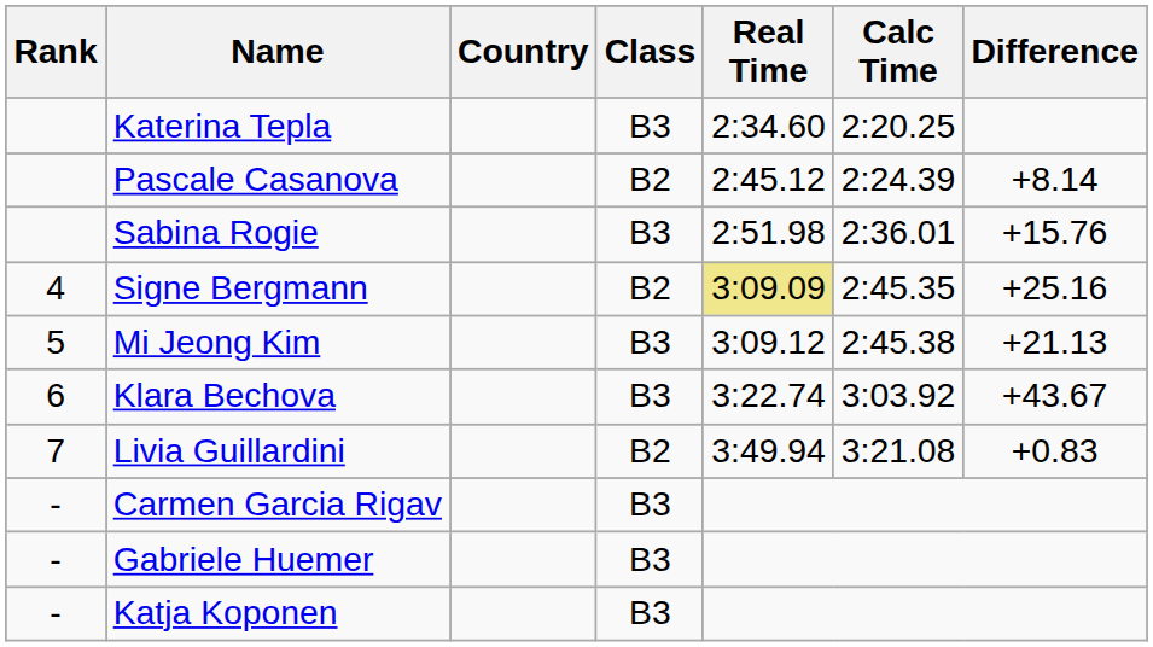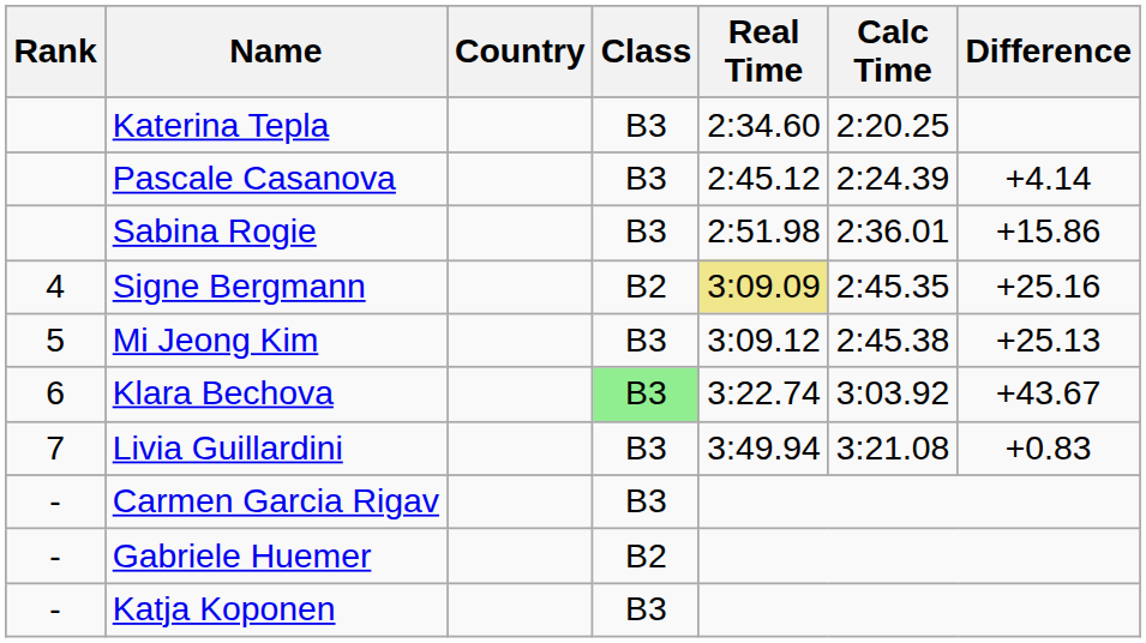Pascale Casanova | Class: B2 -> B3
Pascale Casanova | Difference: +8.14 -> +4.14
Sabina Rogie | Difference: +15.76 -> +15.86
Mi Jeong Kim | Difference: +21.13 -> +25.13
Klara Bechova | Class: no background -> lightgreen background
Livia Guillardini | Class: B2 -> B3
Gabriele Huemer | Class: B3 -> B2
